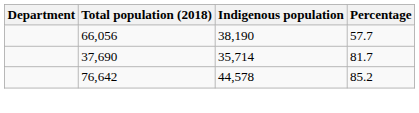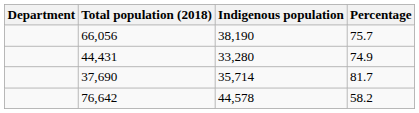66,056 | Percentage: 57.7 -> 75.7
+ row: 44,431 | 33,280 | 74.9
76,642 | Percentage: 85.2 -> 58.2
